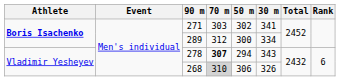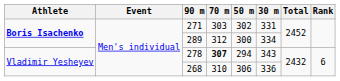271 | 30 m: 341 -> 331
268 | 70 m: lightgrey background -> no background
268 | 30 m: 326 -> 336
